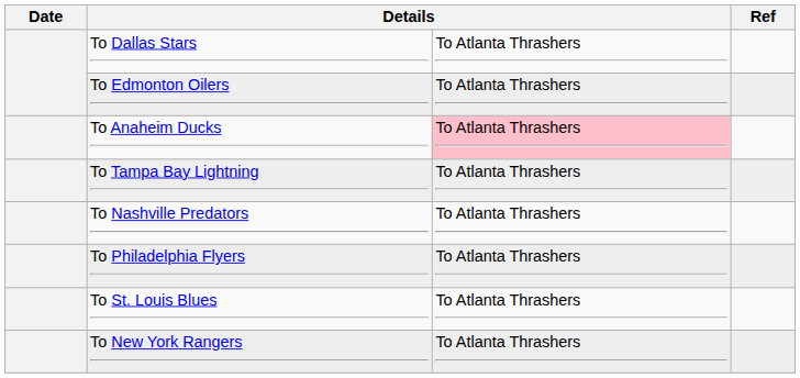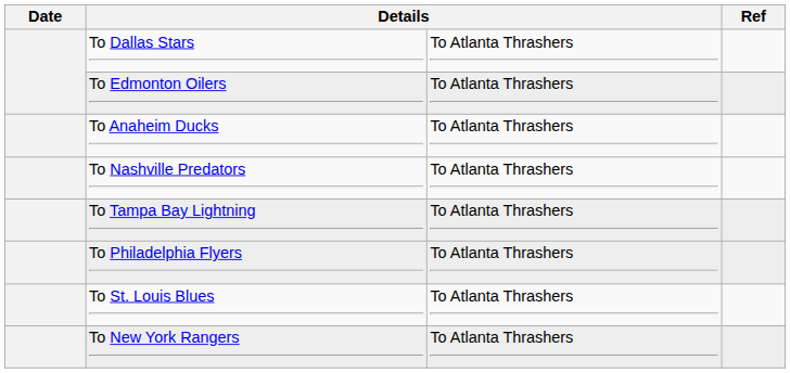To Anaheim Ducks | column 3: pink background -> no background
rows swapped: To Tampa Bay Lightning <-> To Nashville Predators
